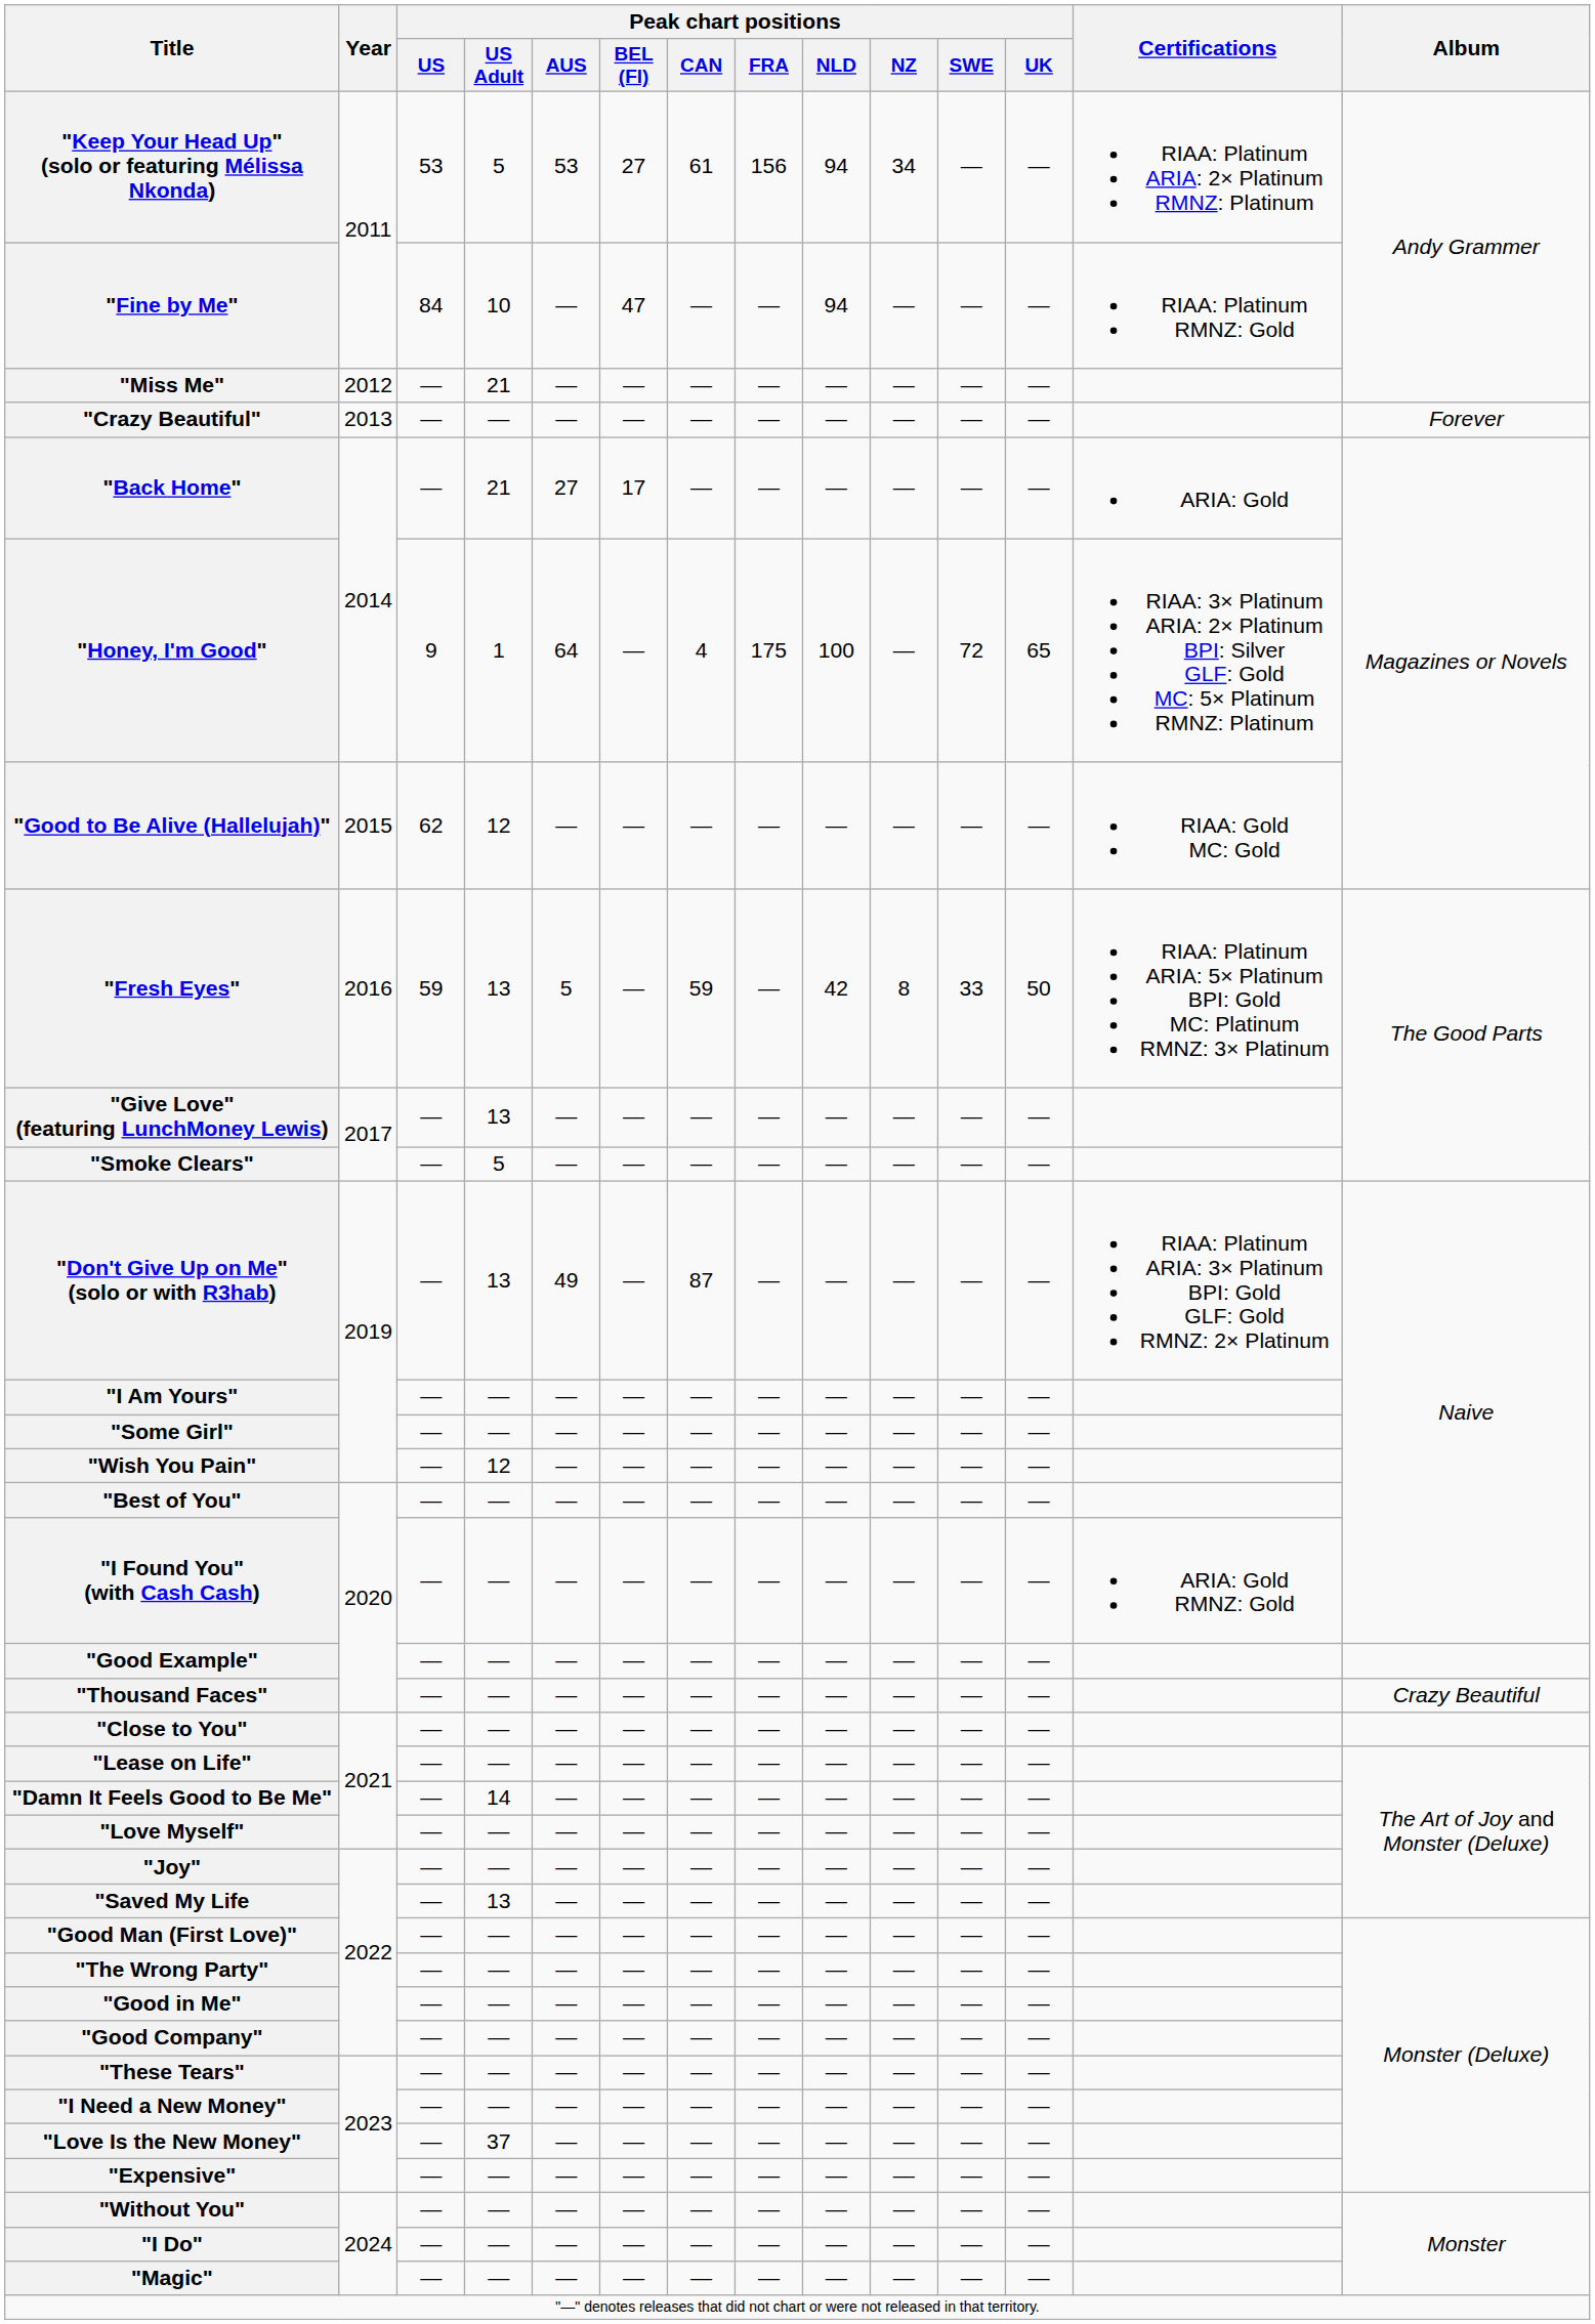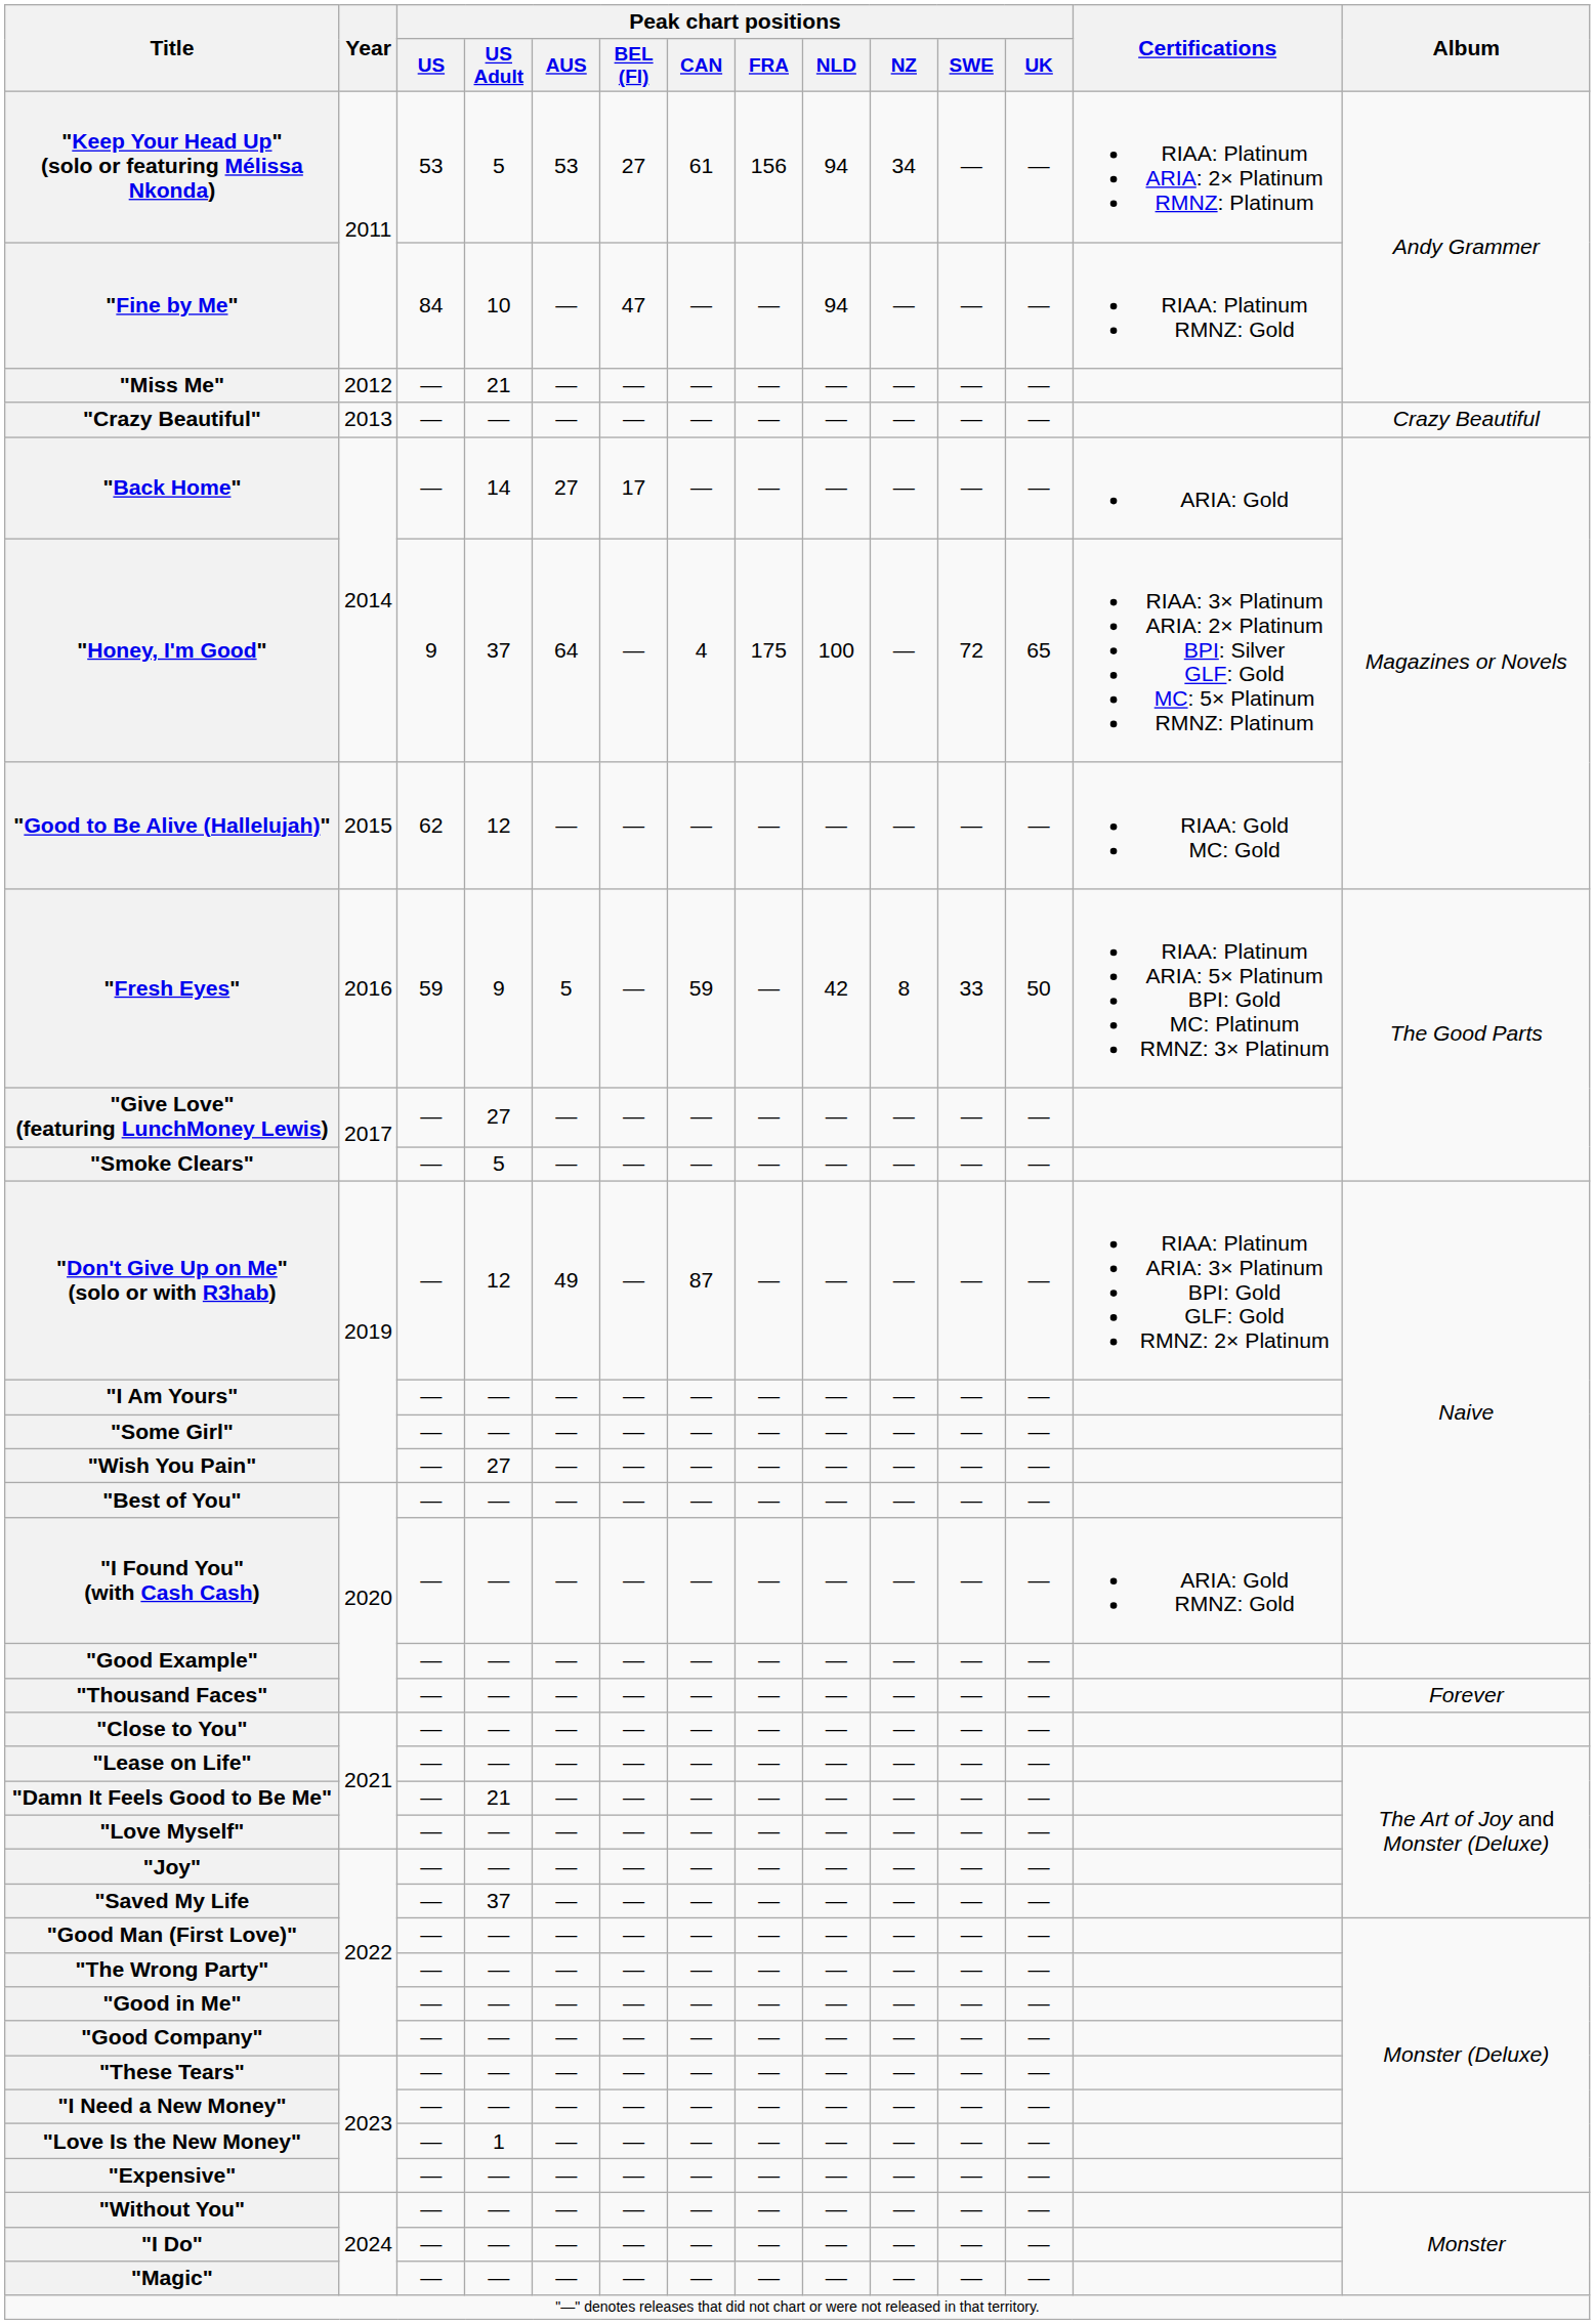"Crazy Beautiful" | Album: Forever -> Crazy Beautiful
"Back Home" | Peak chart positions / US Adult: 21 -> 14
"Honey, I'm Good" | Peak chart positions / US Adult: 1 -> 37
"Fresh Eyes" | Peak chart positions / US Adult: 13 -> 9
"Give Love" (featuring LunchMoney Lewis) | Peak chart positions / US Adult: 13 -> 27
"Don't Give Up on Me" (solo or with R3hab) | Peak chart positions / US Adult: 13 -> 12
"Wish You Pain" | Peak chart positions / US Adult: 12 -> 27
"Thousand Faces" | Album: Crazy Beautiful -> Forever
"Damn It Feels Good to Be Me" | Peak chart positions / US Adult: 14 -> 21
"Saved My Life | Peak chart positions / US Adult: 13 -> 37
"Love Is the New Money" | Peak chart positions / US Adult: 37 -> 1
